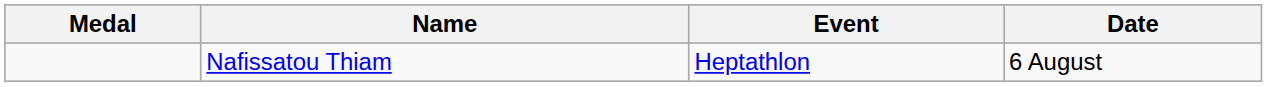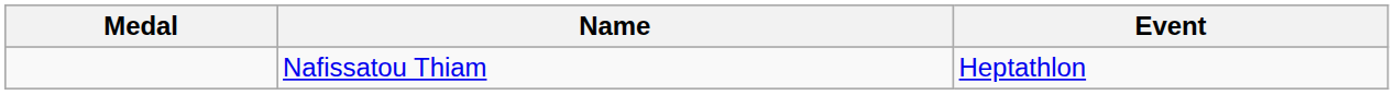- column: Date | 6 August
